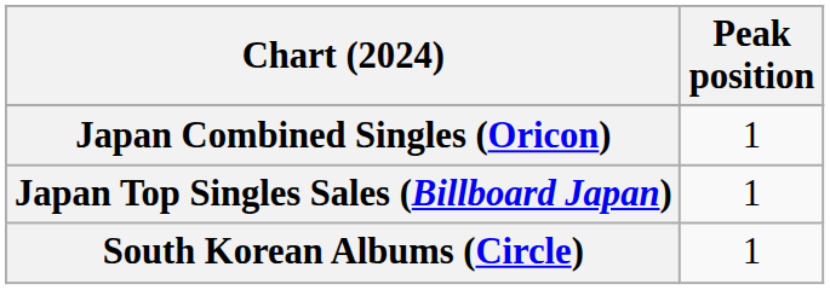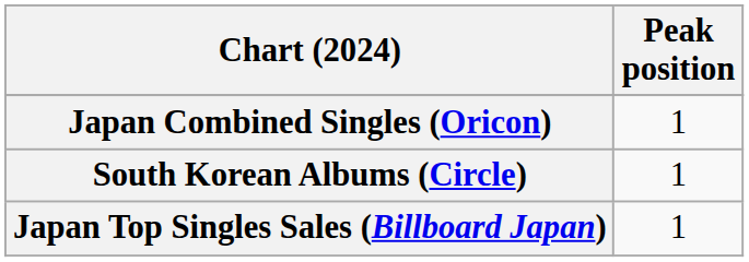rows swapped: Japan Top Singles Sales (Billboard Japan) <-> South Korean Albums (Circle)
